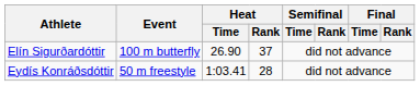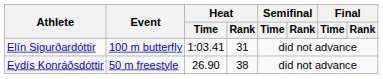Elín Sigurðardóttir | Heat / Time: 26.90 -> 1:03.41
Elín Sigurðardóttir | Heat / Rank: 37 -> 31
Eydís Konráðsdóttir | Heat / Time: 1:03.41 -> 26.90
Eydís Konráðsdóttir | Heat / Rank: 28 -> 38
